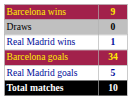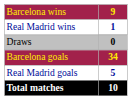rows swapped: Draws <-> Real Madrid wins
